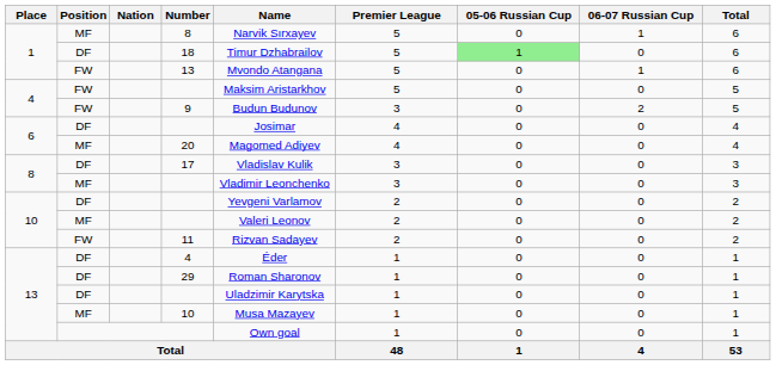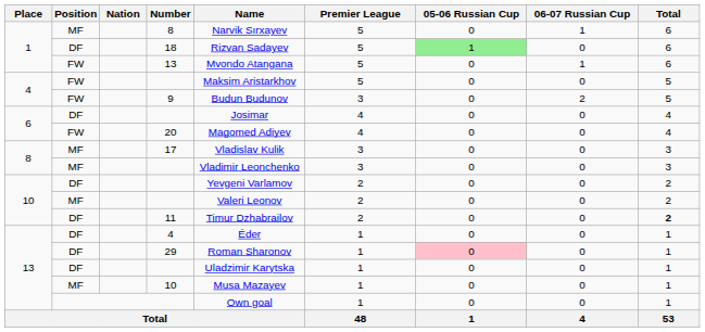18 | Name: Timur Dzhabrailov -> Rizvan Sadayev
20 | Position: MF -> FW
17 | Position: DF -> MF
11 | Position: FW -> DF
11 | Name: Rizvan Sadayev -> Timur Dzhabrailov
11 | Total: normal -> bold
29 | 05-06 Russian Cup: no background -> pink background
